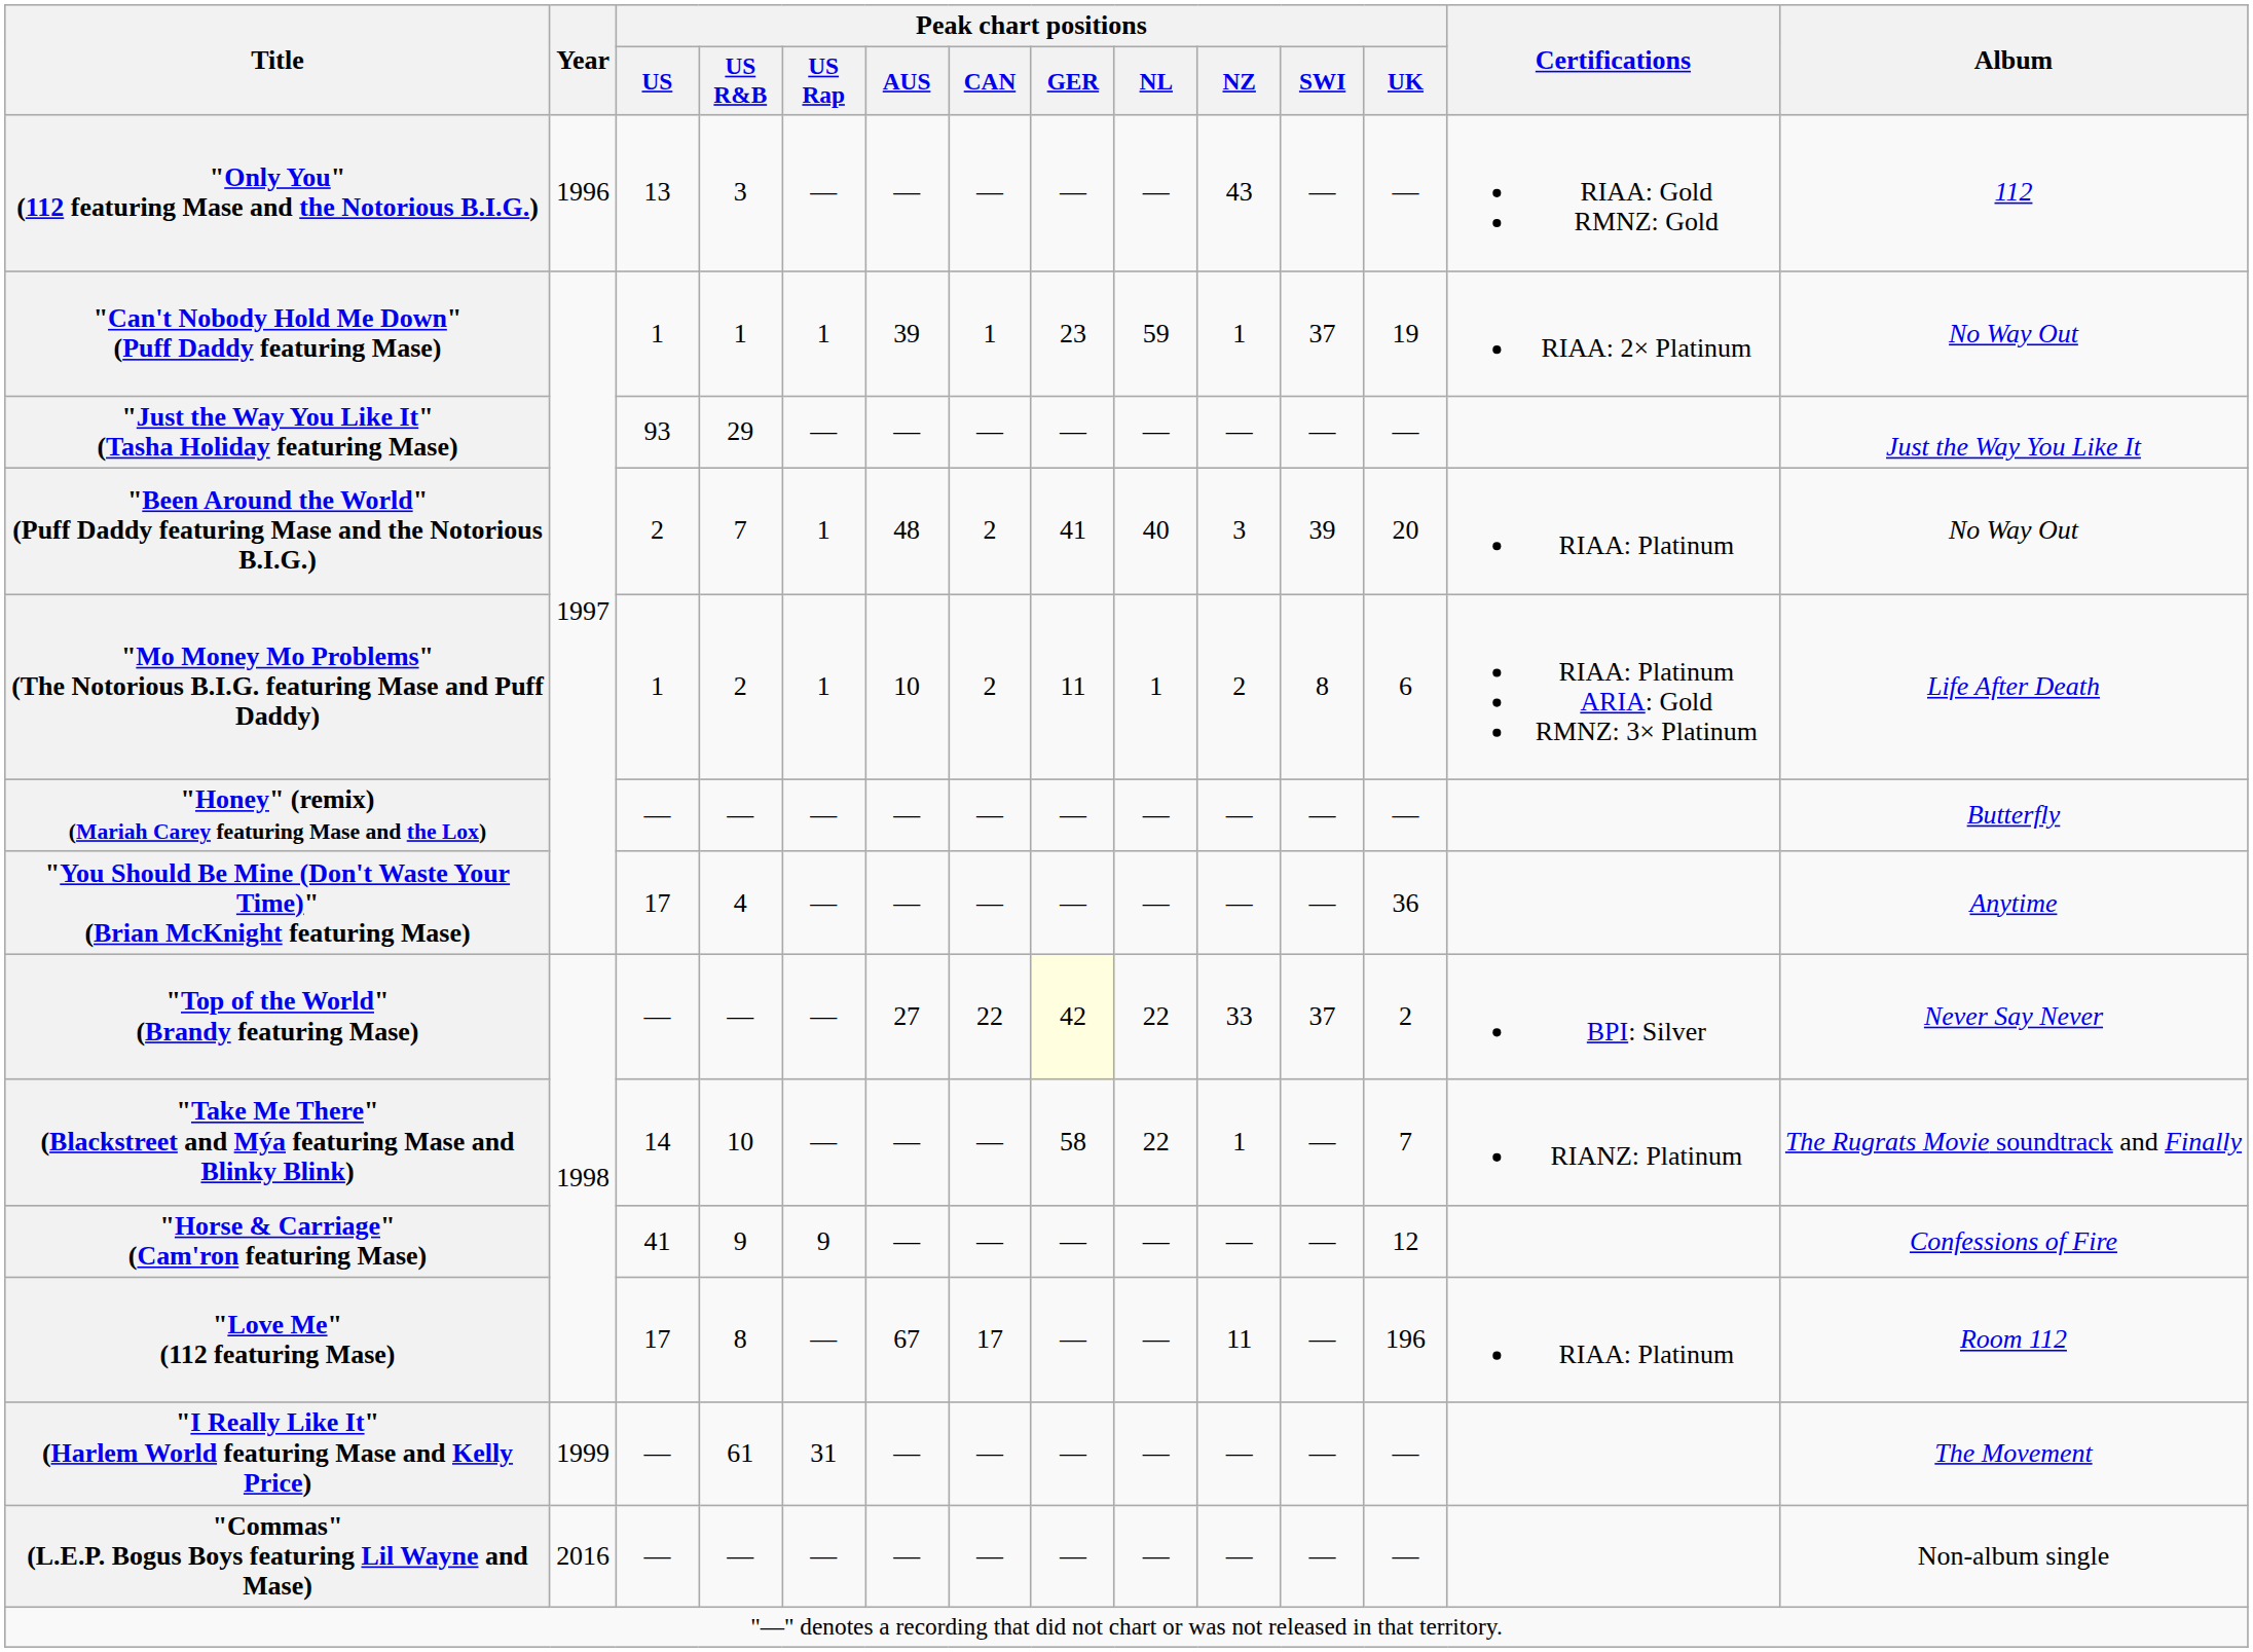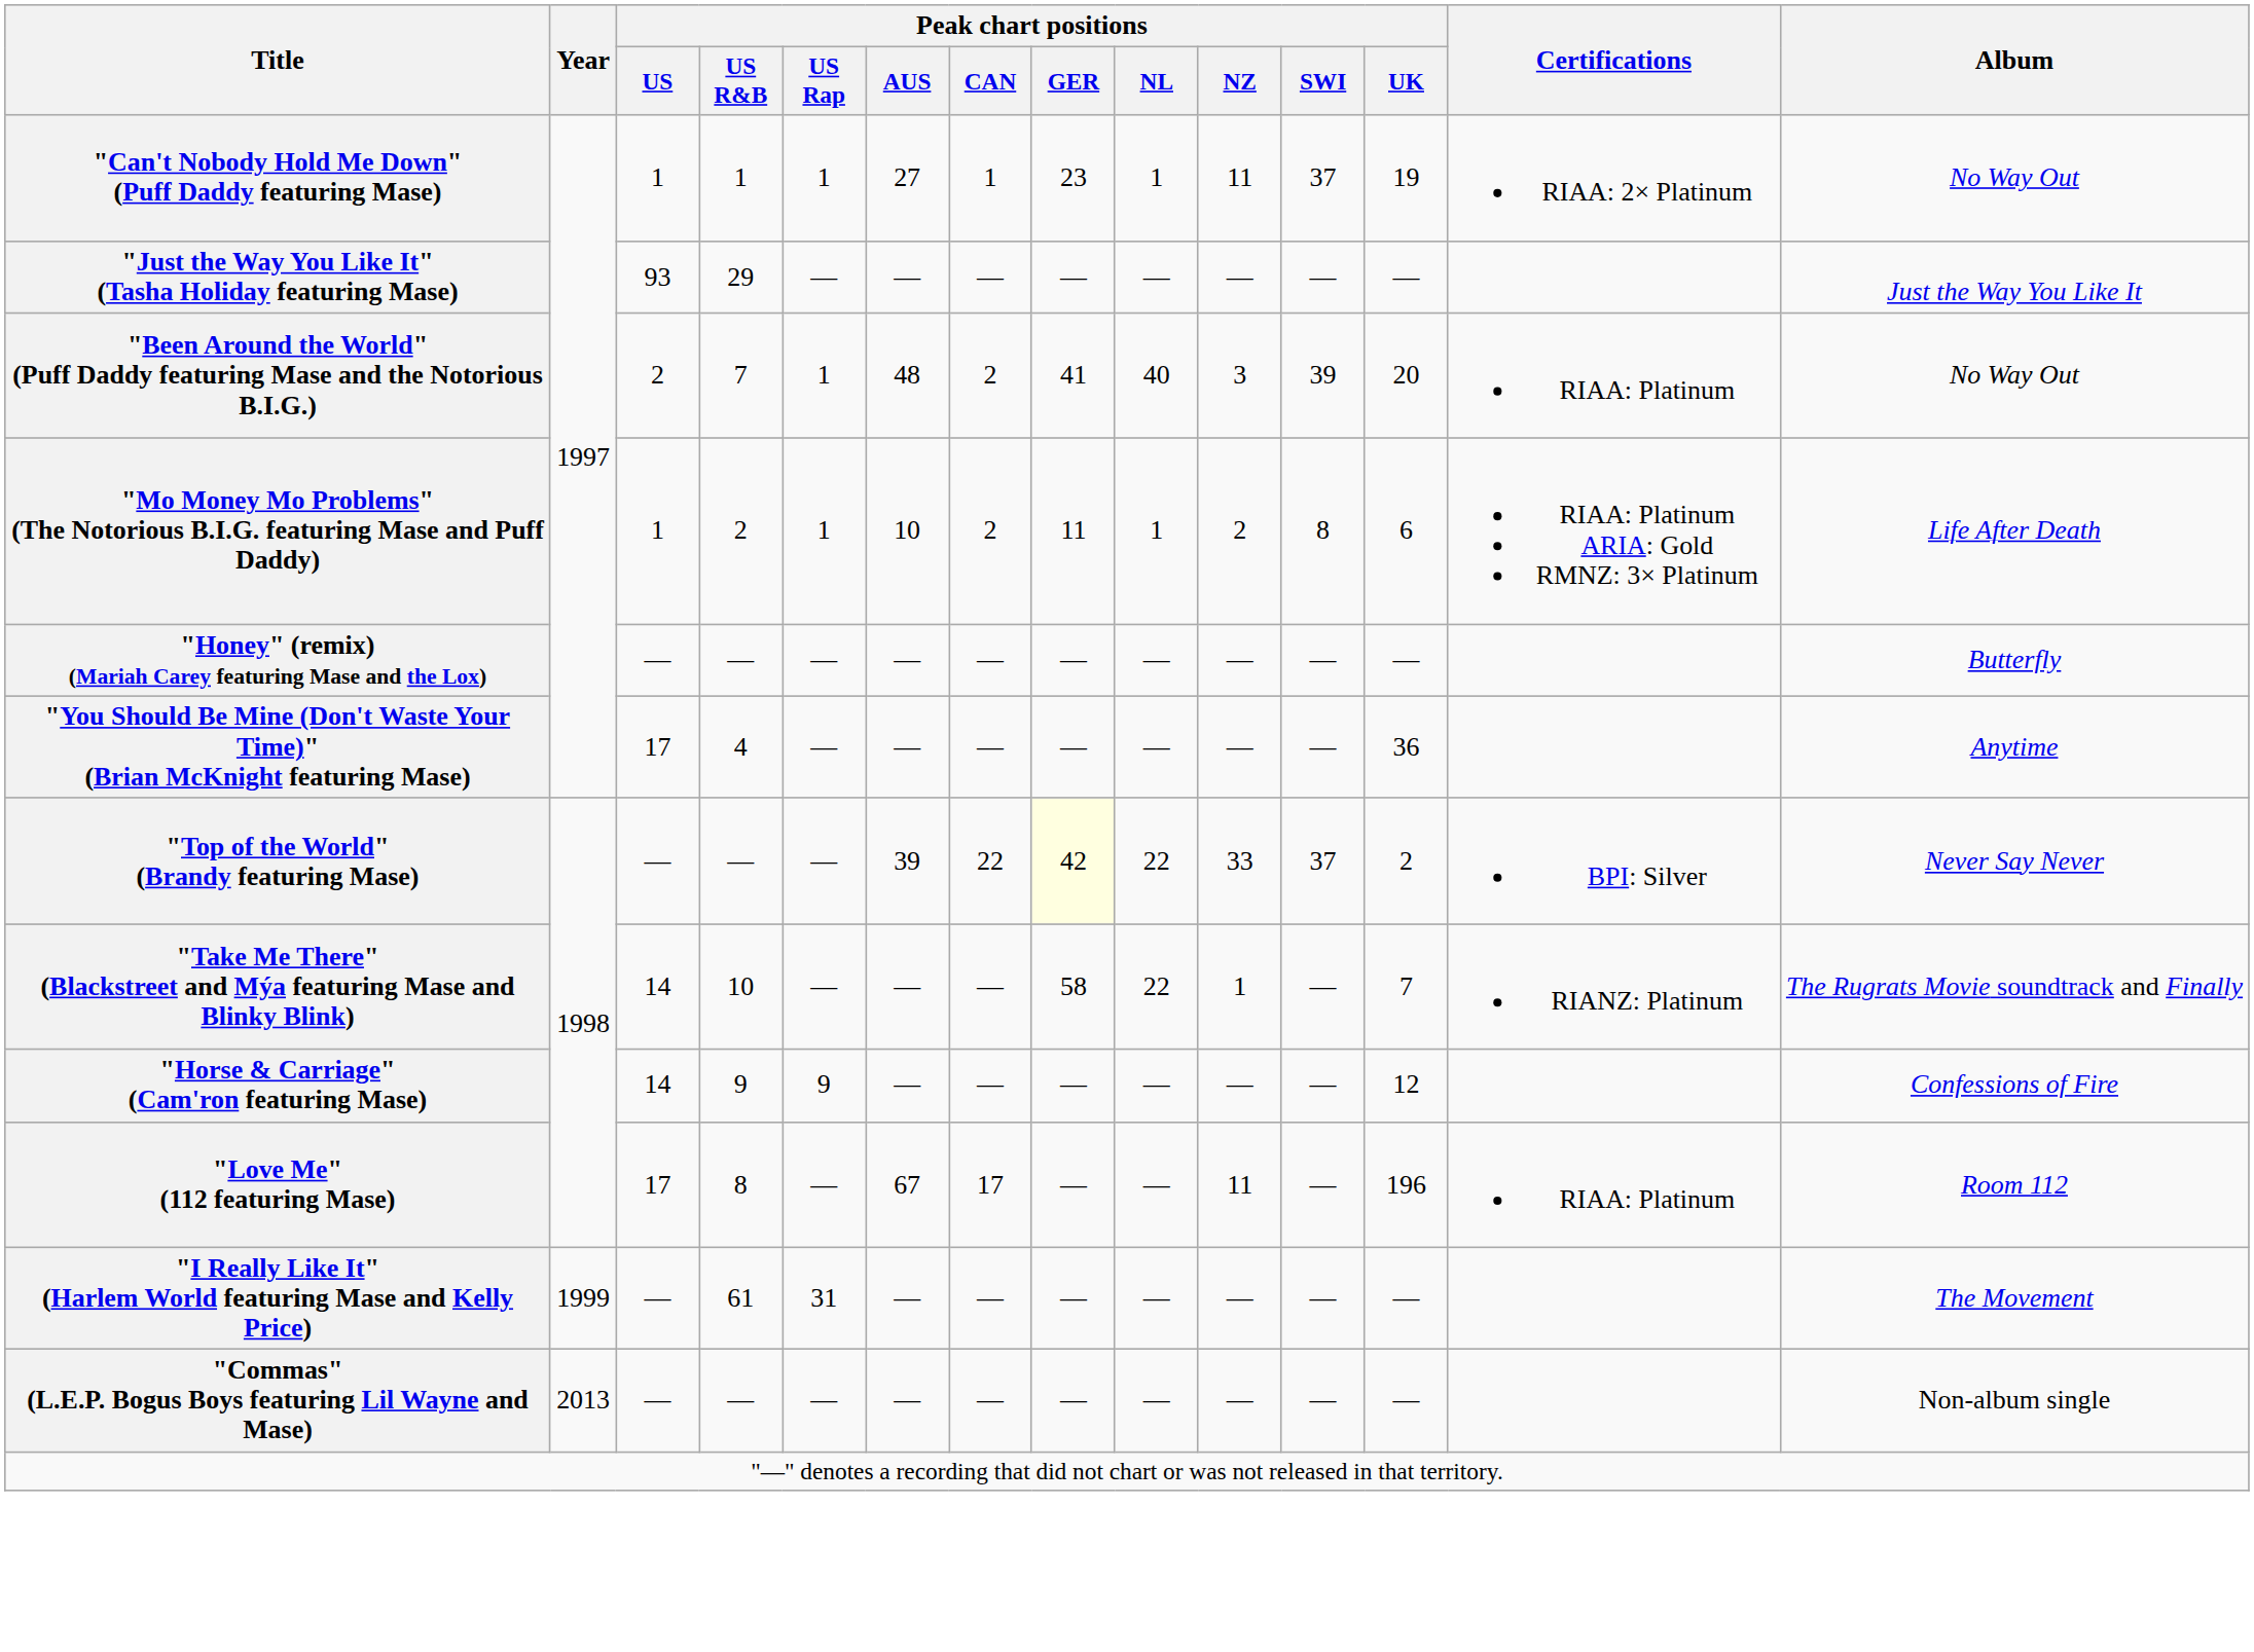- row: "Only You" (112 featuring Mase and the Notorious B.I.G.) | 1996 | 13 | 3 | — | — | — | — | — | 43 | — | — | RIAA: Gold RMNZ: Gold | 112
"Can't Nobody Hold Me Down" (Puff Daddy featuring Mase) | Peak chart positions / AUS: 39 -> 27
"Can't Nobody Hold Me Down" (Puff Daddy featuring Mase) | Peak chart positions / NL: 59 -> 1
"Can't Nobody Hold Me Down" (Puff Daddy featuring Mase) | Peak chart positions / NZ: 1 -> 11
"Top of the World" (Brandy featuring Mase) | Peak chart positions / AUS: 27 -> 39
"Horse & Carriage" (Cam'ron featuring Mase) | Peak chart positions / US: 41 -> 14
"Commas" (L.E.P. Bogus Boys featuring Lil Wayne and Mase) | Year: 2016 -> 2013
